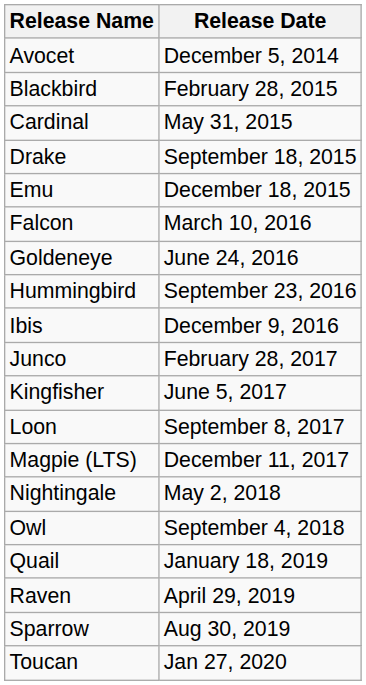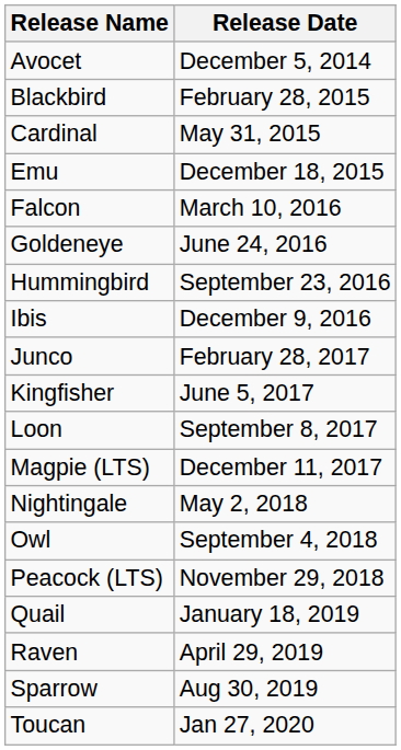- row: Drake | September 18, 2015
+ row: Peacock (LTS) | November 29, 2018
